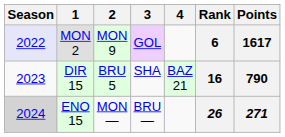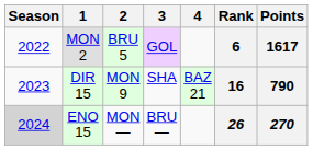MON 2 | Season: lavender background -> no background
MON 2 | 2: MON 9 -> BRU 5
DIR 15 | 2: BRU 5 -> MON 9
ENO 15 | Points: 271 -> 270
